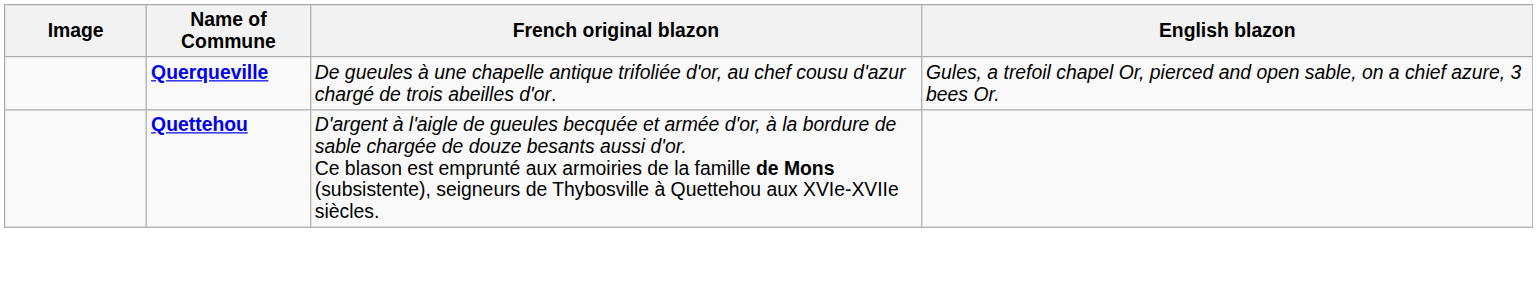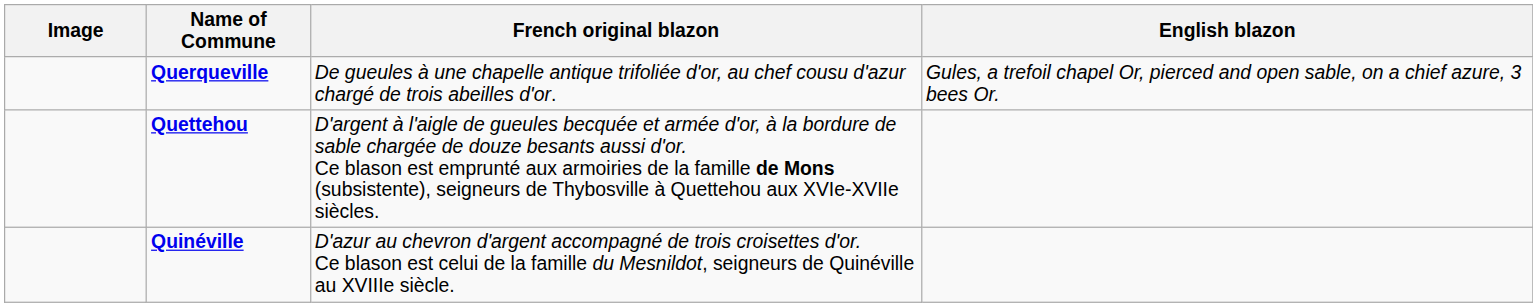+ row: Quinéville | D'azur au chevron d'argent accompagné de trois croisettes d'or. Ce blason est celui de la famille du Mesnildot, seigneurs de Quinéville au XVIIIe siècle.
